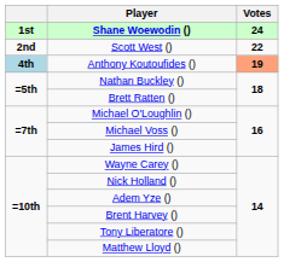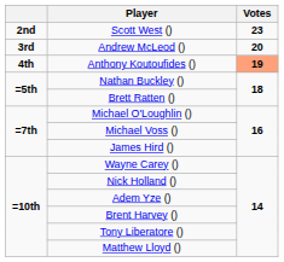- row: 1st | Shane Woewodin () | 24
Scott West () | Votes: 22 -> 23
+ row: 3rd | Andrew McLeod () | 20
Anthony Koutoufides () | column 1: lightblue background -> no background
